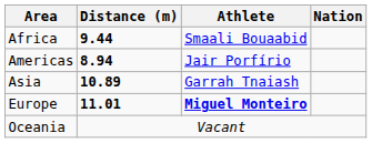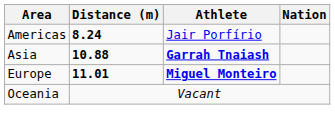- row: Africa | 9.44 | Smaali Bouaabid
Americas | Distance (m): 8.94 -> 8.24
Asia | Distance (m): 10.89 -> 10.88
Asia | Athlete: normal -> bold
